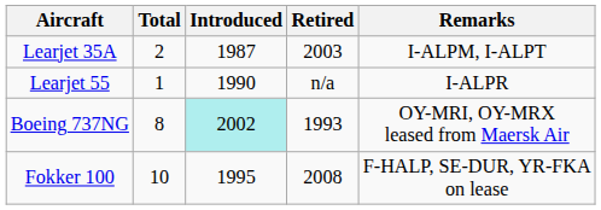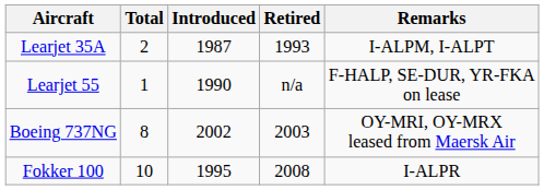Learjet 35A | Retired: 2003 -> 1993
Learjet 55 | Remarks: I-ALPR -> F-HALP, SE-DUR, YR-FKA on lease
Boeing 737NG | Introduced: paleturquoise background -> no background
Boeing 737NG | Retired: 1993 -> 2003
Fokker 100 | Remarks: F-HALP, SE-DUR, YR-FKA on lease -> I-ALPR
